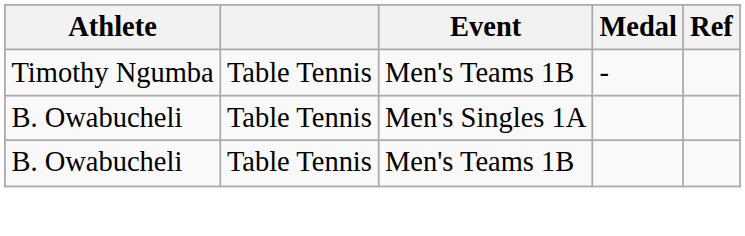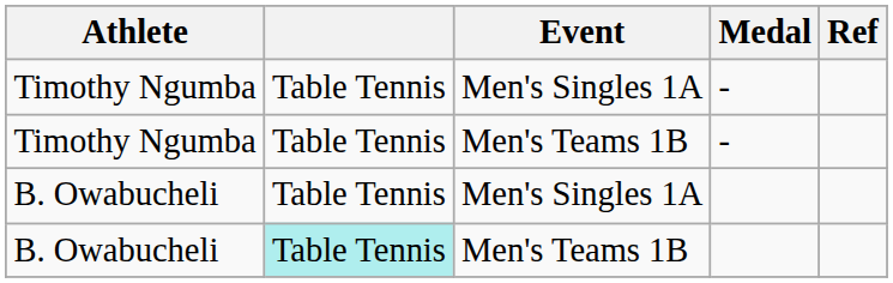+ row: Timothy Ngumba | Table Tennis | Men's Singles 1A | -
B. Owabucheli / Men's Teams 1B | column 2: no background -> paleturquoise background
